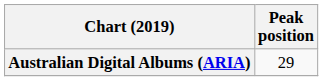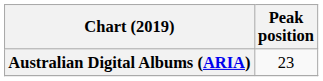Australian Digital Albums (ARIA) | Peak position: 29 -> 23
